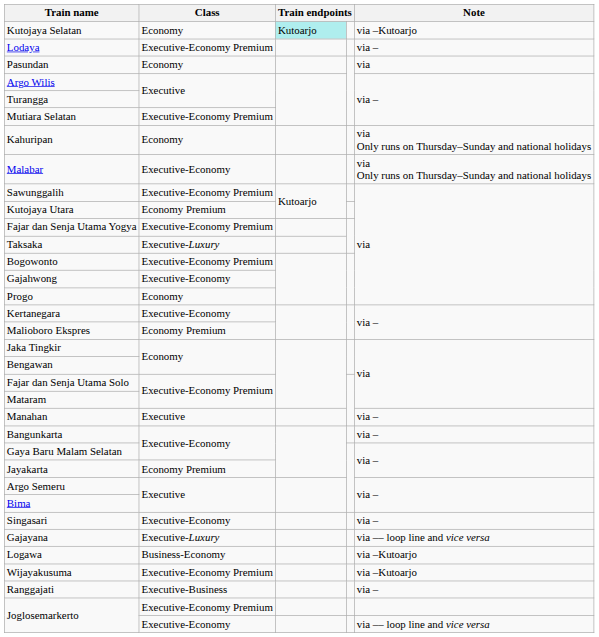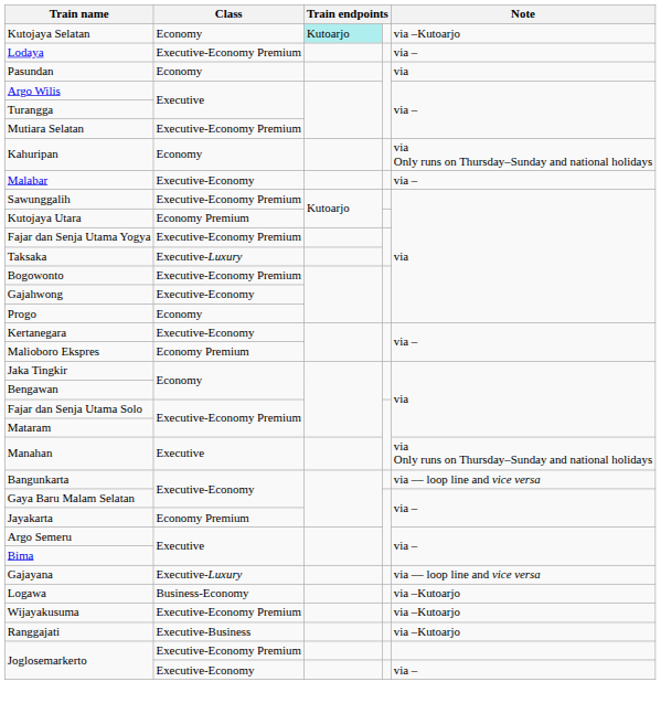Malabar | Note: via Only runs on Thursday–Sunday and national holidays -> via –
Manahan | Note: via – -> via Only runs on Thursday–Sunday and national holidays
Bangunkarta | Note: via – -> via –– loop line and vice versa
- row: Singasari | Executive-Economy | via –
Ranggajati | Note: via – -> via –Kutoarjo
Joglosemarkerto / Executive-Economy | Note: via –– loop line and vice versa -> via –
